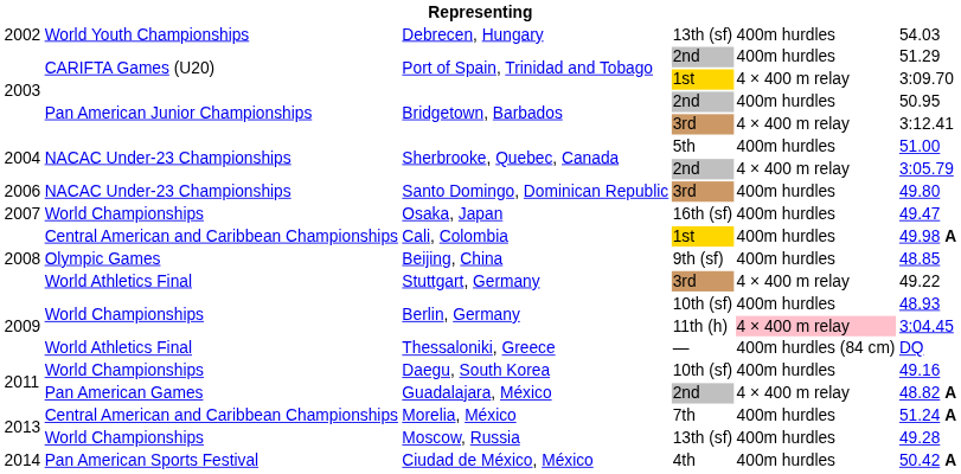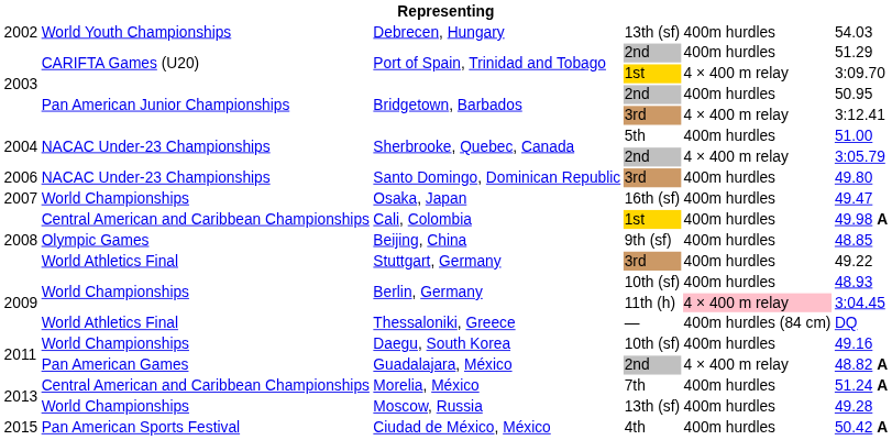Stuttgart, Germany | column 5: 4 × 400 m relay -> 400m hurdles
Ciudad de México, México | column 1: 2014 -> 2015
